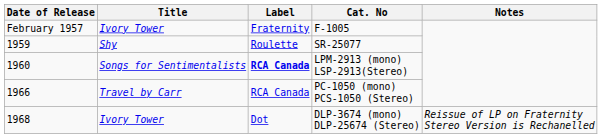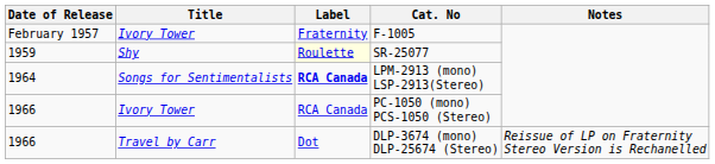SR-25077 | Label: no background -> lightyellow background
LPM-2913 (mono) LSP-2913(Stereo) | Date of Release: 1960 -> 1964
PC-1050 (mono) PCS-1050 (Stereo) | Title: Travel by Carr -> Ivory Tower
DLP-3674 (mono) DLP-25674 (Stereo) | Date of Release: 1968 -> 1966
DLP-3674 (mono) DLP-25674 (Stereo) | Title: Ivory Tower -> Travel by Carr
